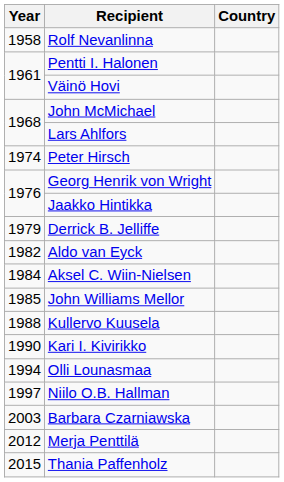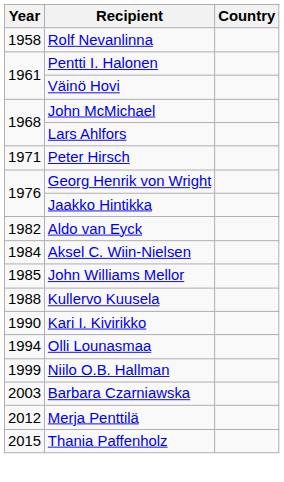Peter Hirsch | Year: 1974 -> 1971
- row: 1979 | Derrick B. Jelliffe
Niilo O.B. Hallman | Year: 1997 -> 1999
